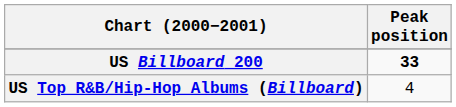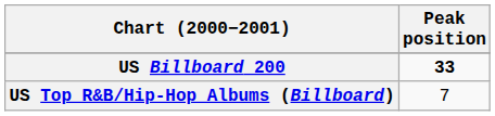US Top R&B/Hip-Hop Albums (Billboard) | Peak position: 4 -> 7
